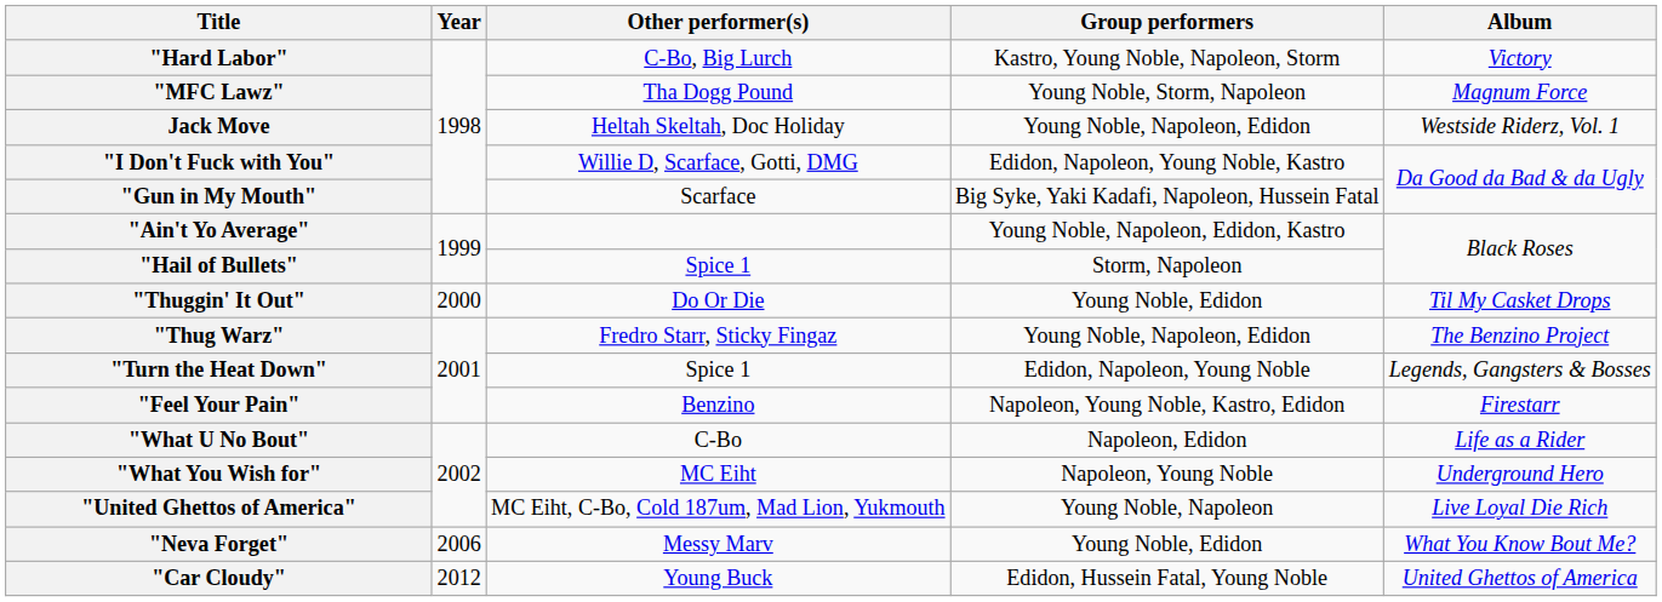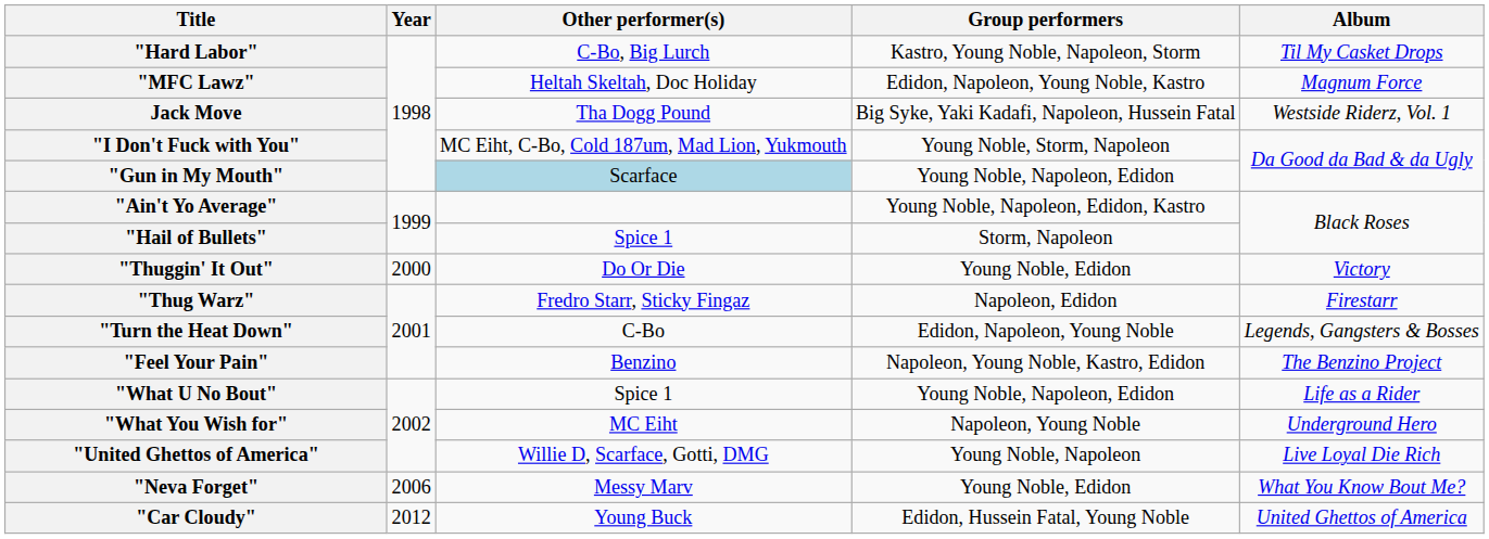"Hard Labor" | Album: Victory -> Til My Casket Drops
"MFC Lawz" | Other performer(s): Tha Dogg Pound -> Heltah Skeltah, Doc Holiday
"MFC Lawz" | Group performers: Young Noble, Storm, Napoleon -> Edidon, Napoleon, Young Noble, Kastro
Jack Move | Other performer(s): Heltah Skeltah, Doc Holiday -> Tha Dogg Pound
Jack Move | Group performers: Young Noble, Napoleon, Edidon -> Big Syke, Yaki Kadafi, Napoleon, Hussein Fatal
"I Don't Fuck with You" | Other performer(s): Willie D, Scarface, Gotti, DMG -> MC Eiht, C-Bo, Cold 187um, Mad Lion, Yukmouth
"I Don't Fuck with You" | Group performers: Edidon, Napoleon, Young Noble, Kastro -> Young Noble, Storm, Napoleon
"Gun in My Mouth" | Other performer(s): no background -> lightblue background
"Gun in My Mouth" | Group performers: Big Syke, Yaki Kadafi, Napoleon, Hussein Fatal -> Young Noble, Napoleon, Edidon
"Thuggin' It Out" | Album: Til My Casket Drops -> Victory
"Thug Warz" | Group performers: Young Noble, Napoleon, Edidon -> Napoleon, Edidon
"Thug Warz" | Album: The Benzino Project -> Firestarr
"Turn the Heat Down" | Other performer(s): Spice 1 -> C-Bo
"Feel Your Pain" | Album: Firestarr -> The Benzino Project
"What U No Bout" | Other performer(s): C-Bo -> Spice 1
"What U No Bout" | Group performers: Napoleon, Edidon -> Young Noble, Napoleon, Edidon
"United Ghettos of America" | Other performer(s): MC Eiht, C-Bo, Cold 187um, Mad Lion, Yukmouth -> Willie D, Scarface, Gotti, DMG
